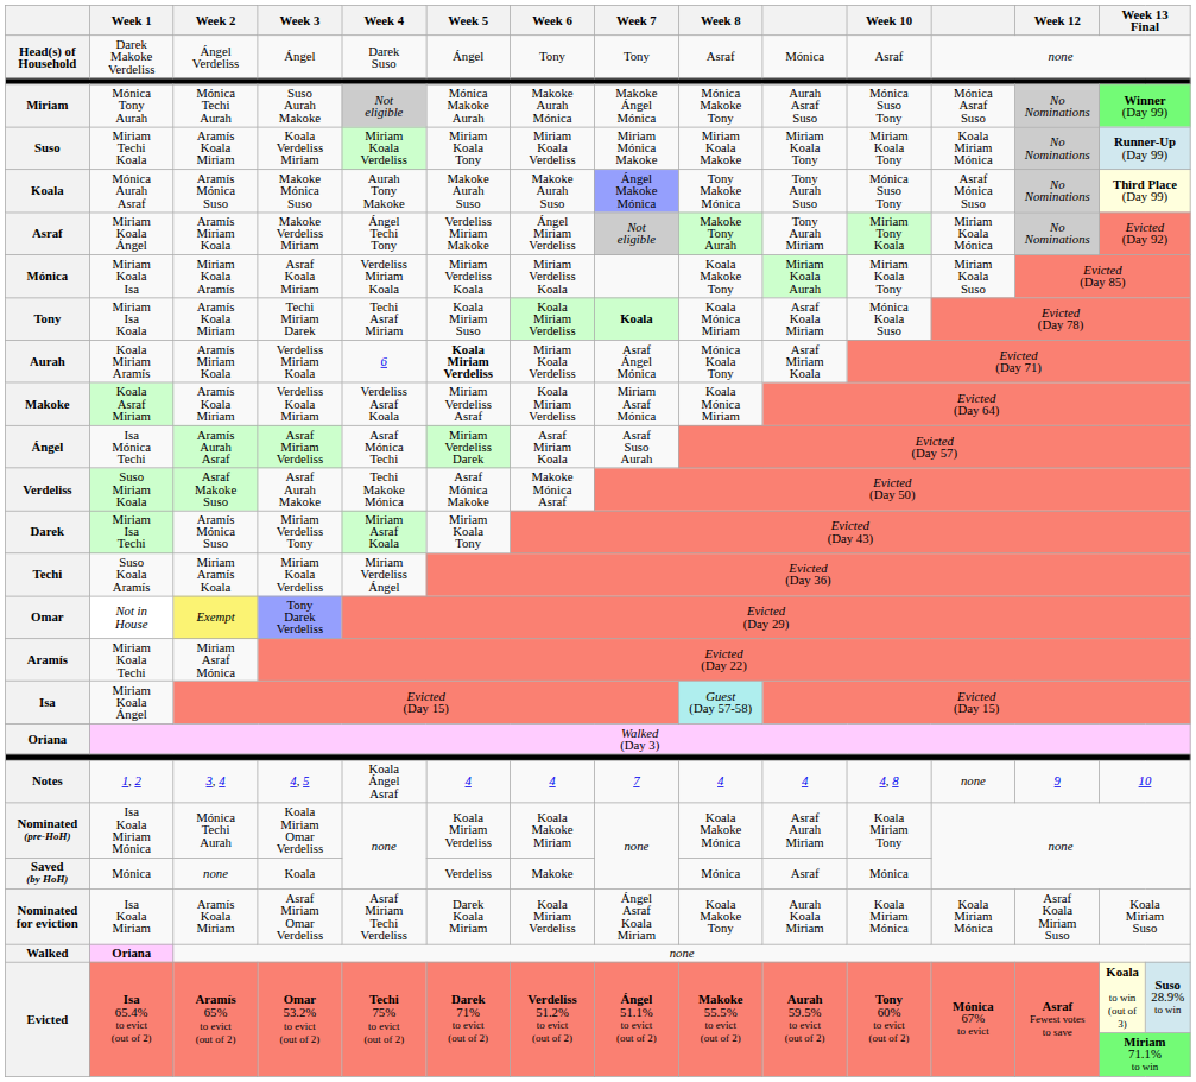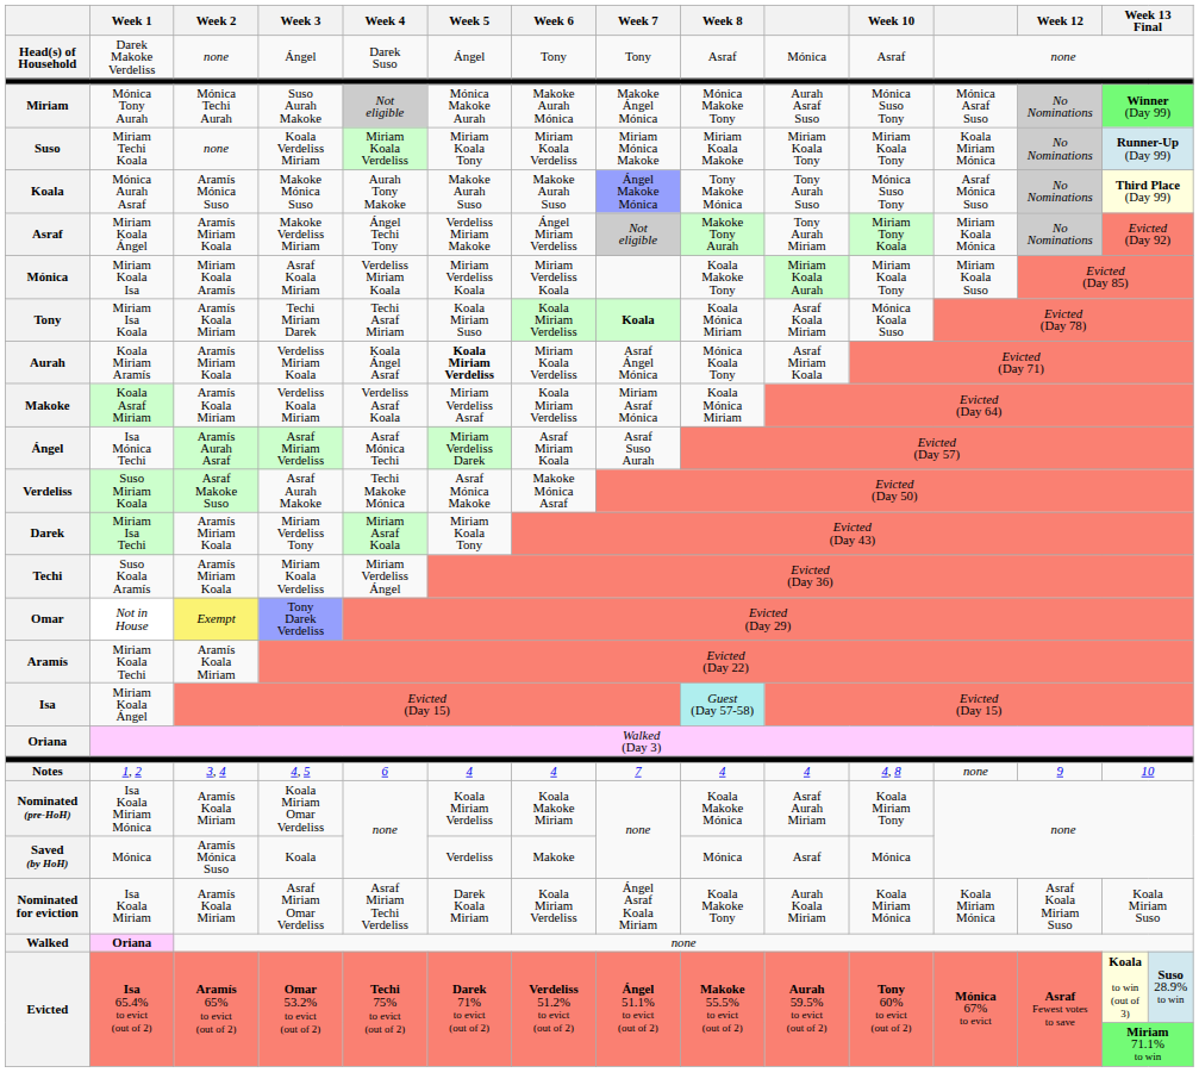Head(s) of Household | Week 2: Ángel Verdeliss -> none
Suso | Week 2: Aramís Koala Miriam -> none
Aurah | Week 4: 6 -> Koala Ángel Asraf
Darek | Week 2: Aramís Mónica Suso -> Aramís Miriam Koala
Techi | Week 2: Miriam Aramís Koala -> Aramís Miriam Koala
Aramís | Week 2: Miriam Asraf Mónica -> Aramís Koala Miriam
Notes | Week 4: Koala Ángel Asraf -> 6
Nominated (pre-HoH) | Week 2: Mónica Techi Aurah -> Aramís Koala Miriam
Saved (by HoH) | Week 2: none -> Aramís Mónica Suso
